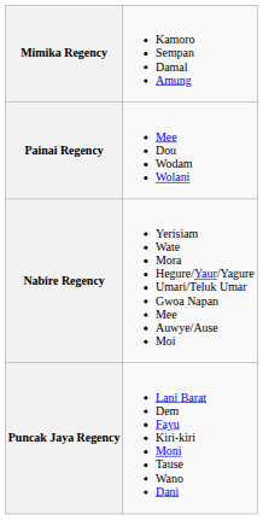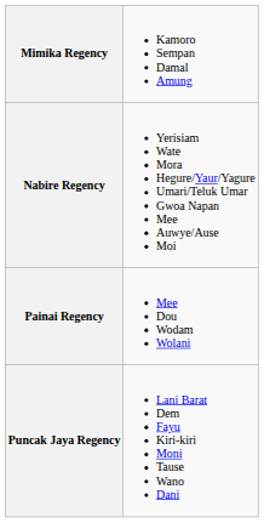rows swapped: Nabire Regency <-> Painai Regency
